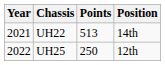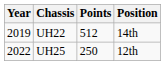UH22 | Year: 2021 -> 2019
UH22 | Points: 513 -> 512
